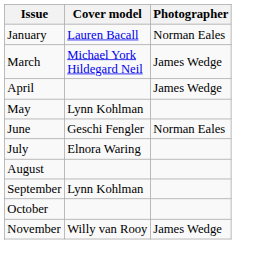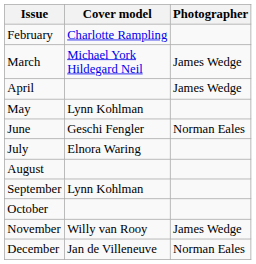- row: January | Lauren Bacall | Norman Eales
+ row: February | Charlotte Rampling
+ row: December | Jan de Villeneuve | Norman Eales
